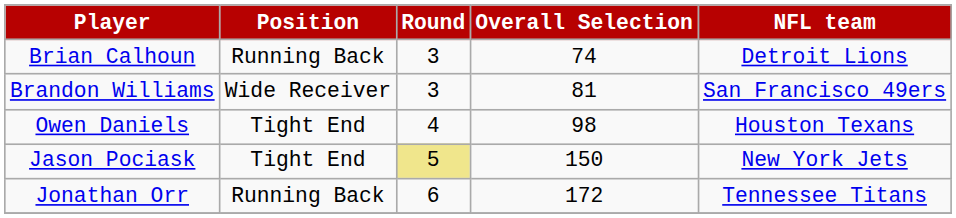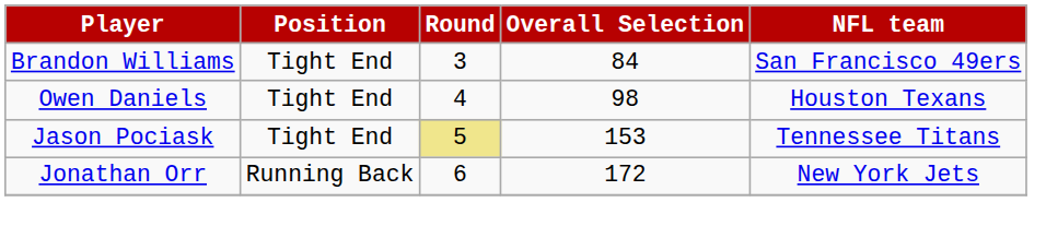- row: Brian Calhoun | Running Back | 3 | 74 | Detroit Lions
Brandon Williams | Position: Wide Receiver -> Tight End
Brandon Williams | Overall Selection: 81 -> 84
Jason Pociask | Overall Selection: 150 -> 153
Jason Pociask | NFL team: New York Jets -> Tennessee Titans
Jonathan Orr | NFL team: Tennessee Titans -> New York Jets
